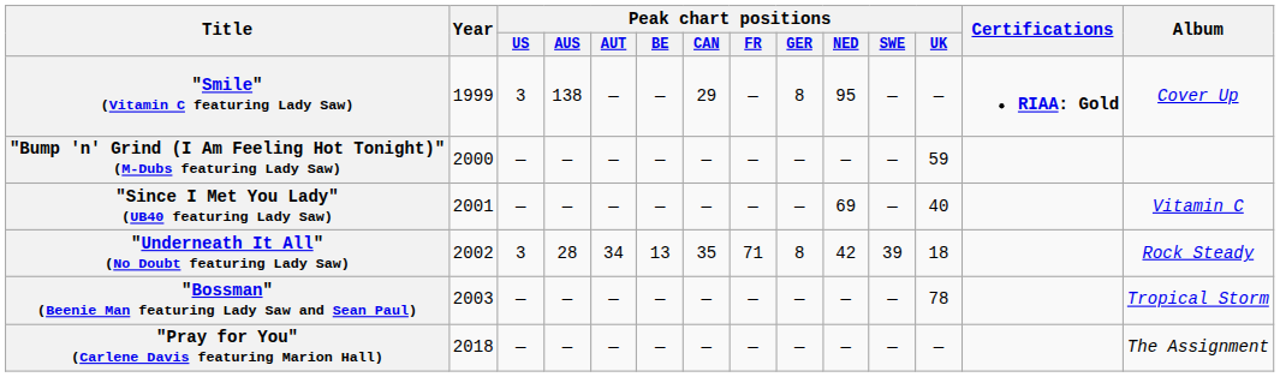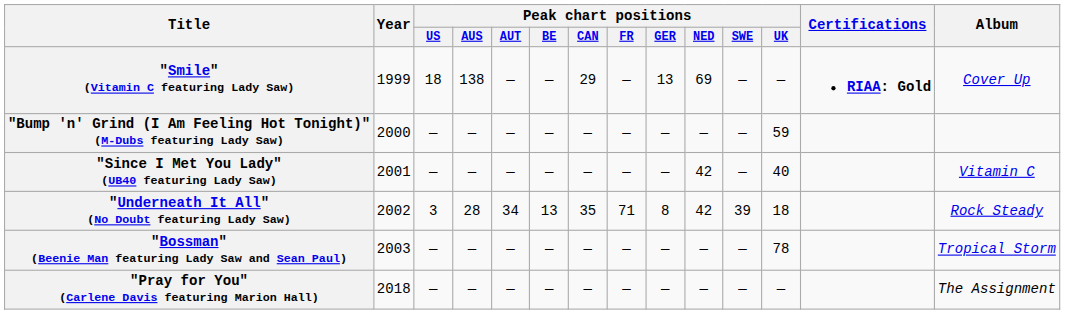"Smile" (Vitamin C featuring Lady Saw) | Peak chart positions / US: 3 -> 18
"Smile" (Vitamin C featuring Lady Saw) | Peak chart positions / GER: 8 -> 13
"Smile" (Vitamin C featuring Lady Saw) | Peak chart positions / NED: 95 -> 69
"Since I Met You Lady" (UB40 featuring Lady Saw) | Peak chart positions / NED: 69 -> 42
